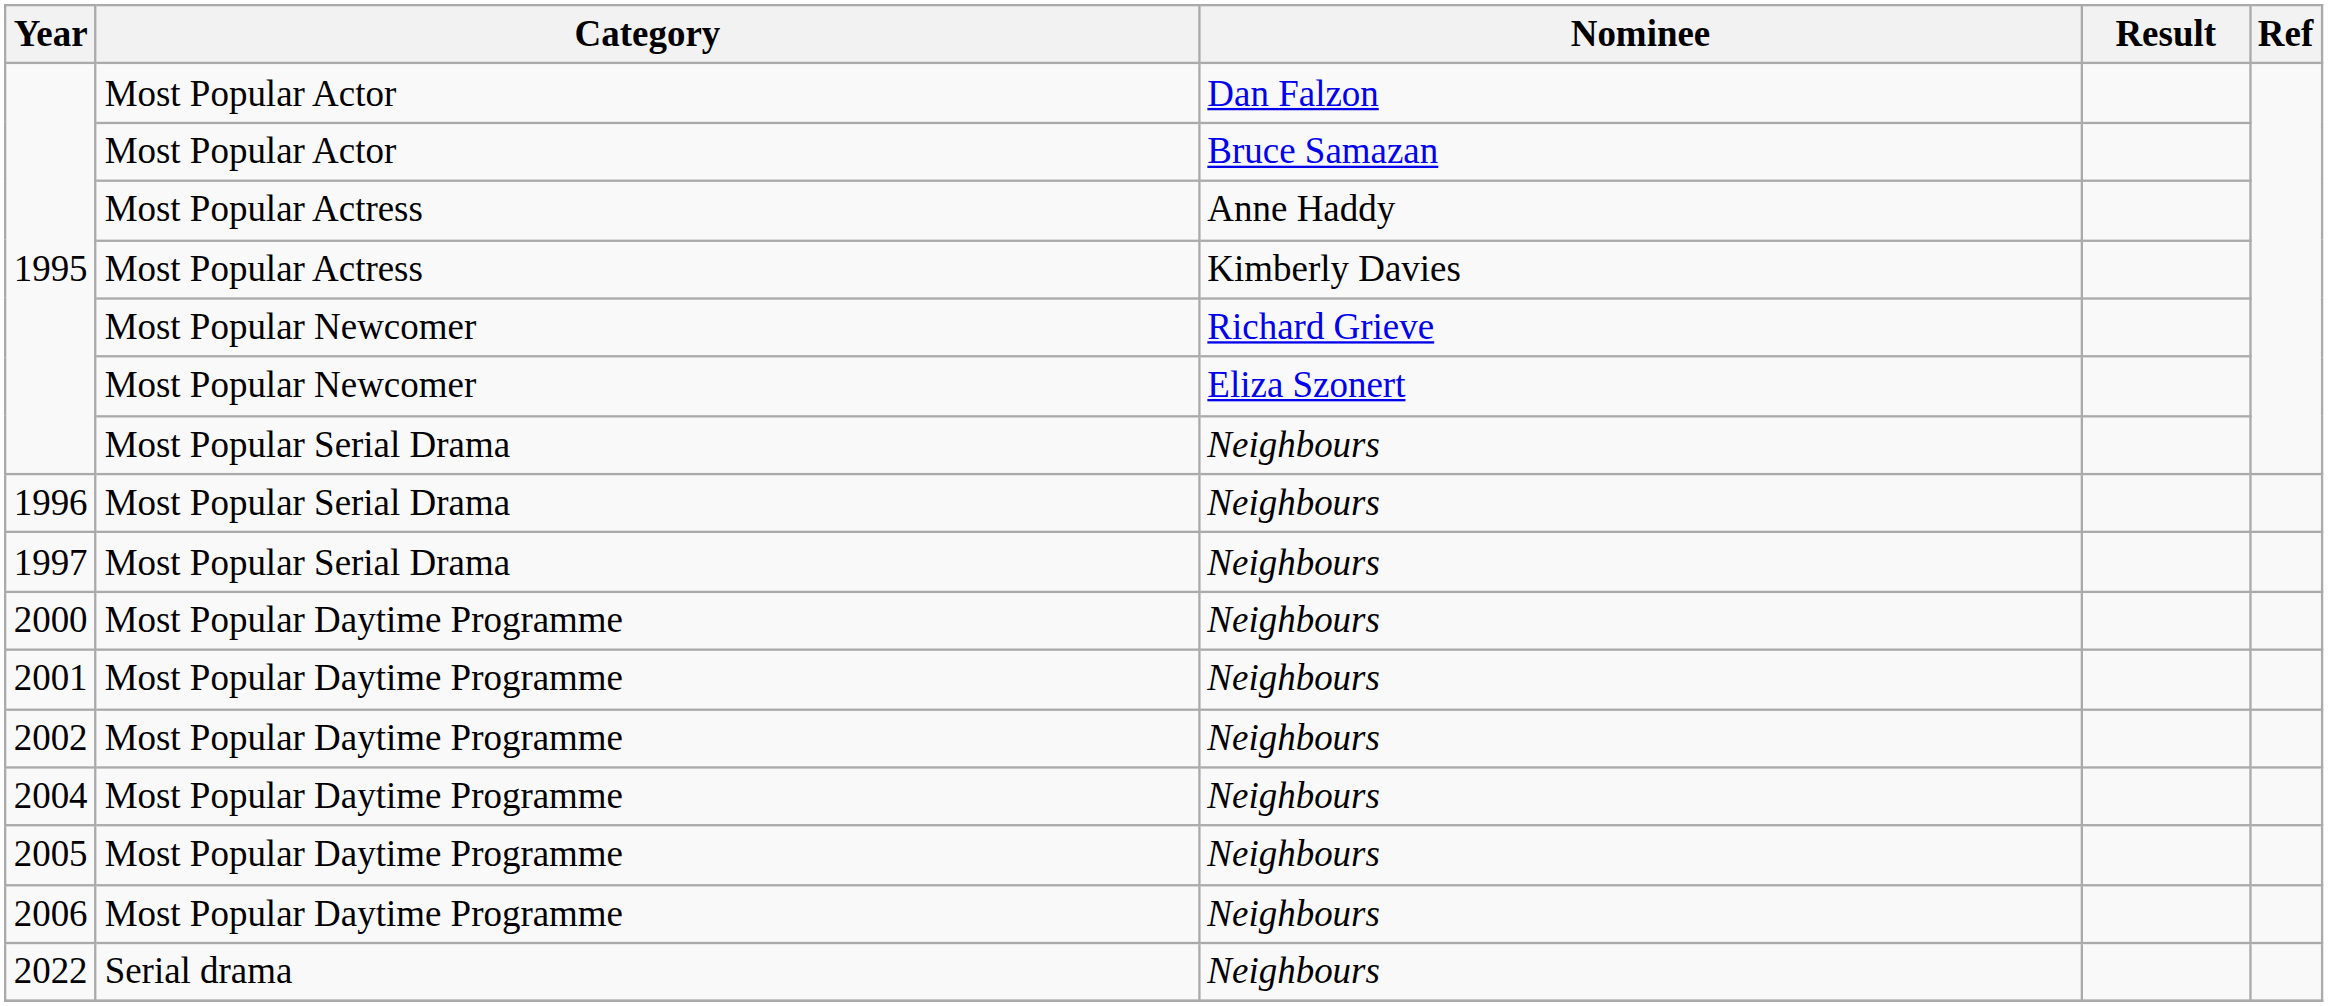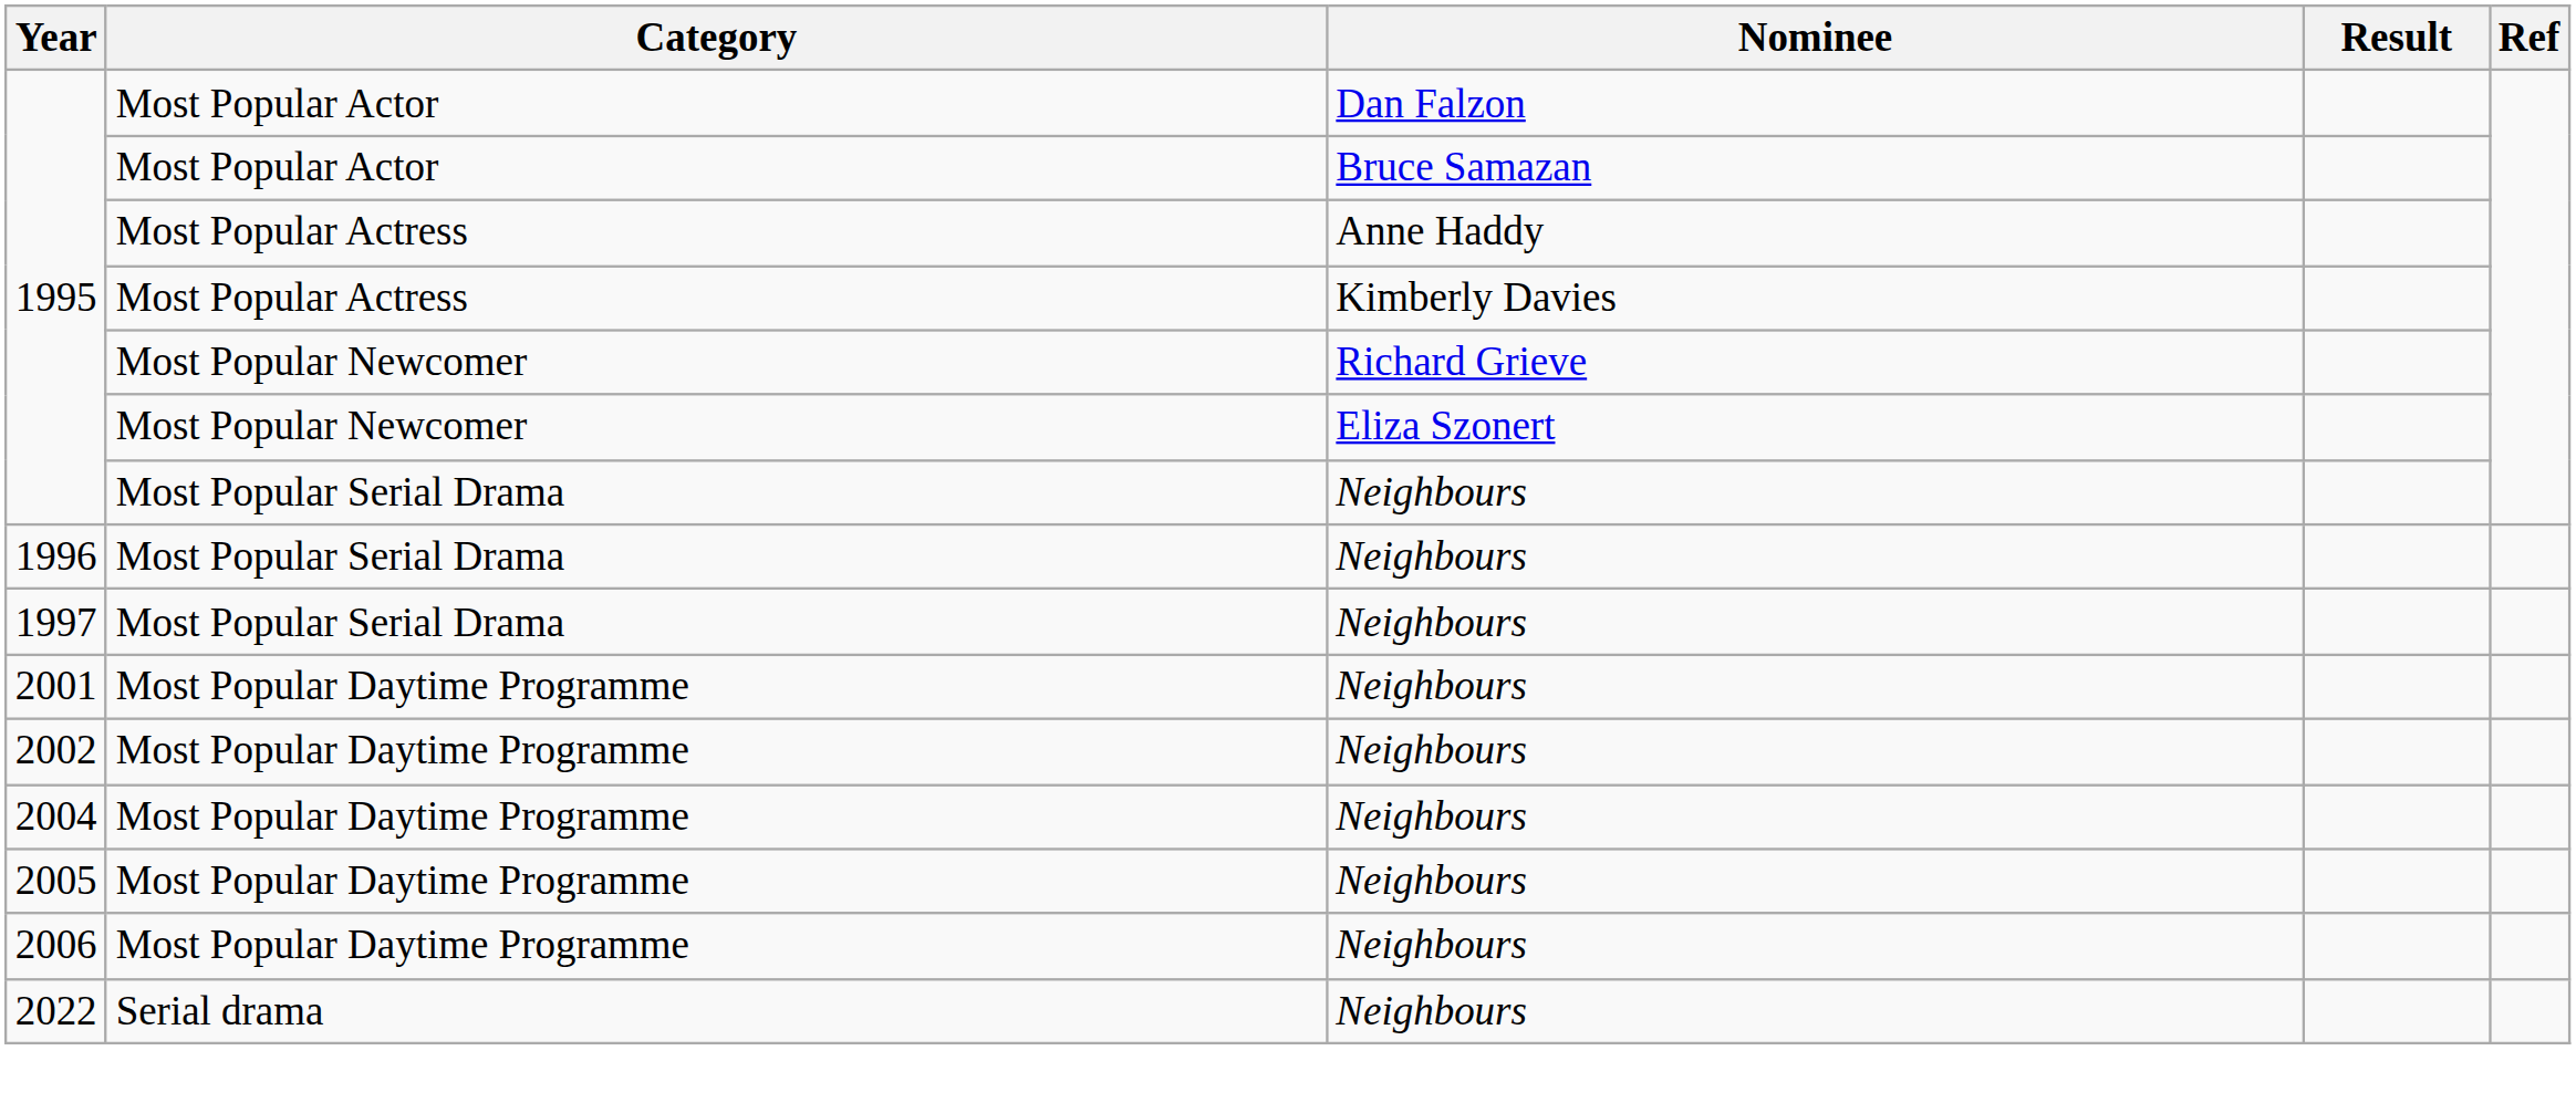- row: 2000 | Most Popular Daytime Programme | Neighbours
